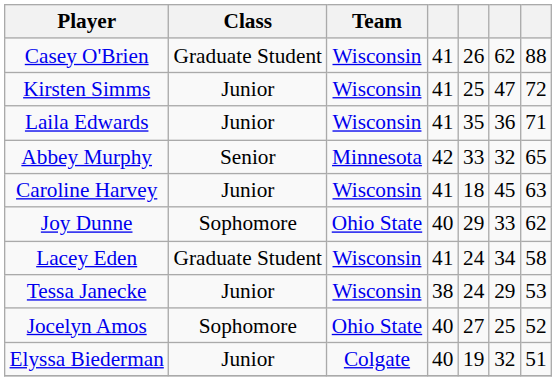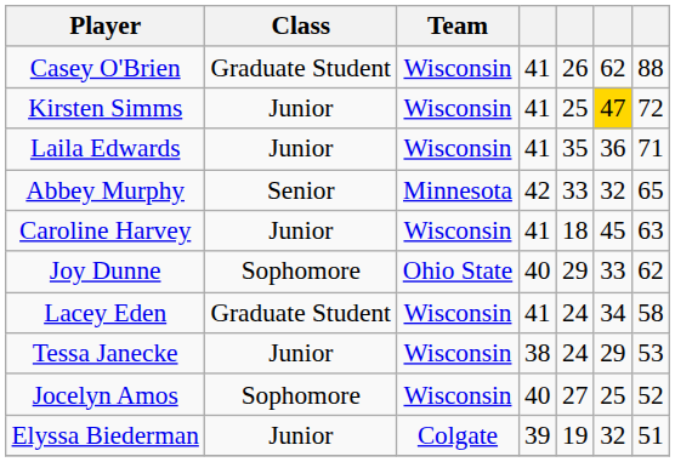Kirsten Simms | column 6: no background -> gold background
Jocelyn Amos | Team: Ohio State -> Wisconsin
Elyssa Biederman | column 4: 40 -> 39
